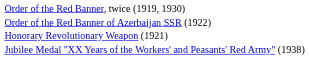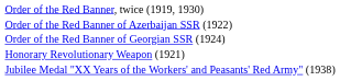+ row: Order of the Red Banner of Georgian SSR (1924)
